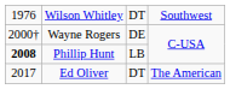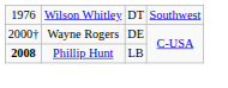- row: 2017 | Ed Oliver | DT | The American
